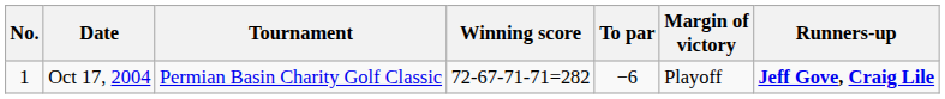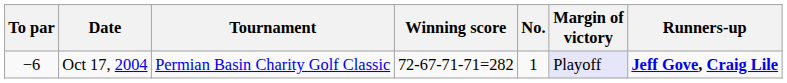columns swapped: No. <-> To par
Oct 17, 2004 | Margin of victory: no background -> lavender background
